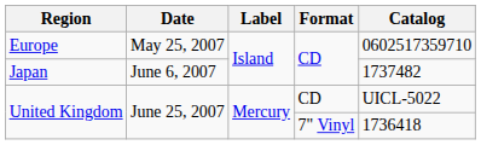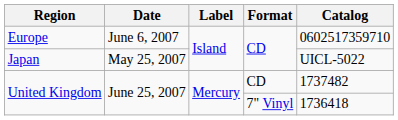Europe | Date: May 25, 2007 -> June 6, 2007
Japan | Date: June 6, 2007 -> May 25, 2007
Japan | Catalog: 1737482 -> UICL-5022
United Kingdom / CD | Catalog: UICL-5022 -> 1737482
